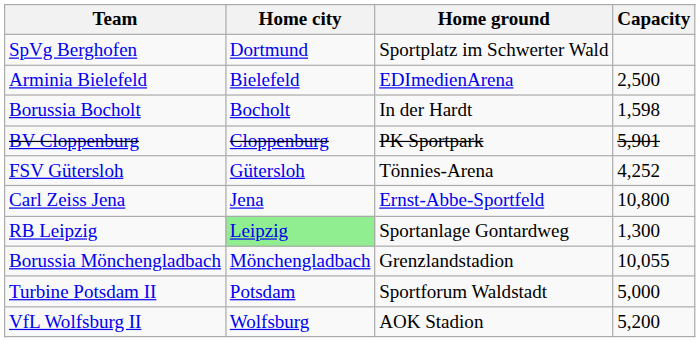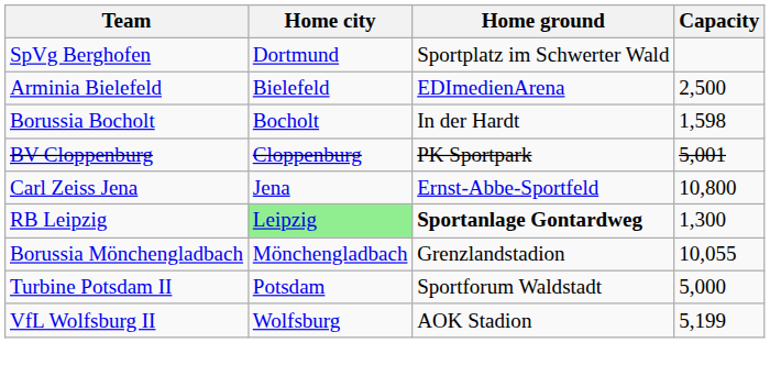BV Cloppenburg | Capacity: 5,901 -> 5,001
- row: FSV Gütersloh | Gütersloh | Tönnies-Arena | 4,252
RB Leipzig | Home ground: normal -> bold
VfL Wolfsburg II | Capacity: 5,200 -> 5,199
